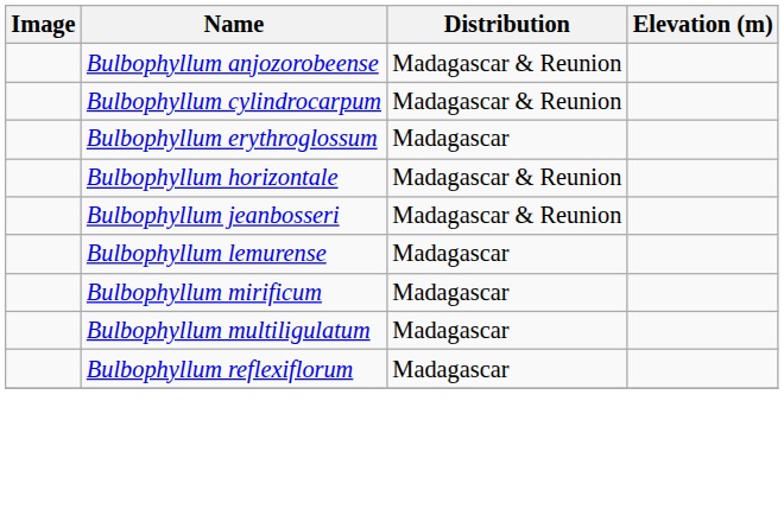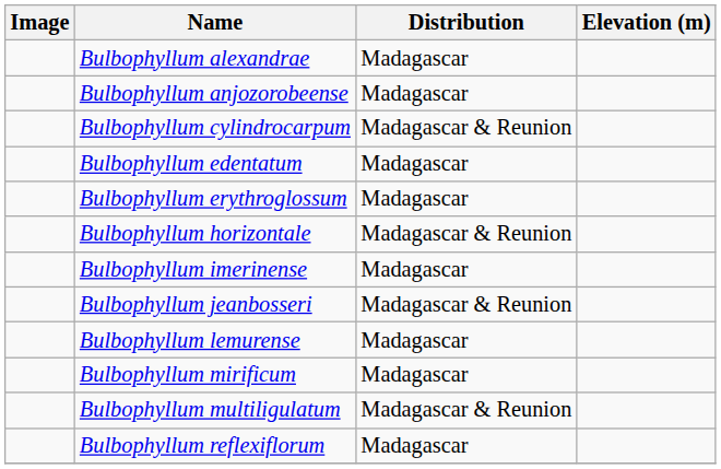+ row: Bulbophyllum alexandrae | Madagascar
Bulbophyllum anjozorobeense | Distribution: Madagascar & Reunion -> Madagascar
+ row: Bulbophyllum edentatum | Madagascar
+ row: Bulbophyllum imerinense | Madagascar
Bulbophyllum multiligulatum | Distribution: Madagascar -> Madagascar & Reunion
